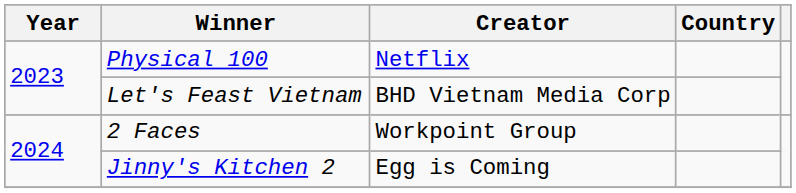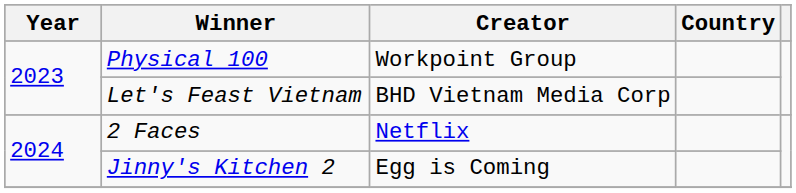Physical 100 | Creator: Netflix -> Workpoint Group
2 Faces | Creator: Workpoint Group -> Netflix
